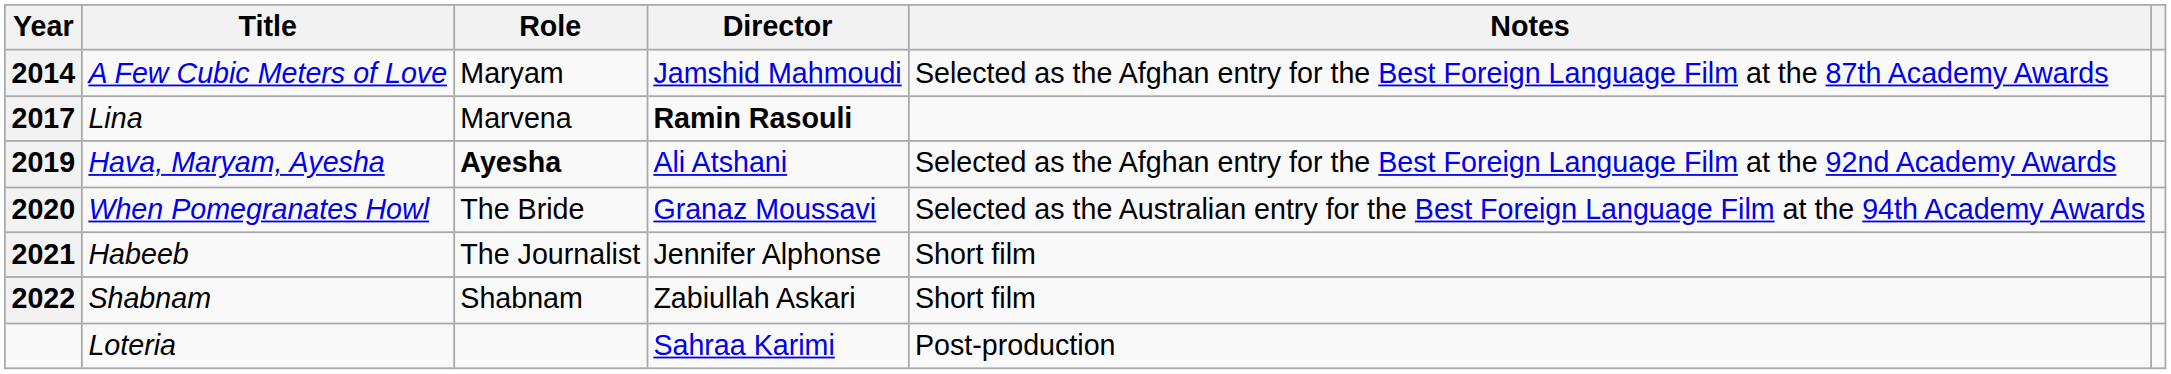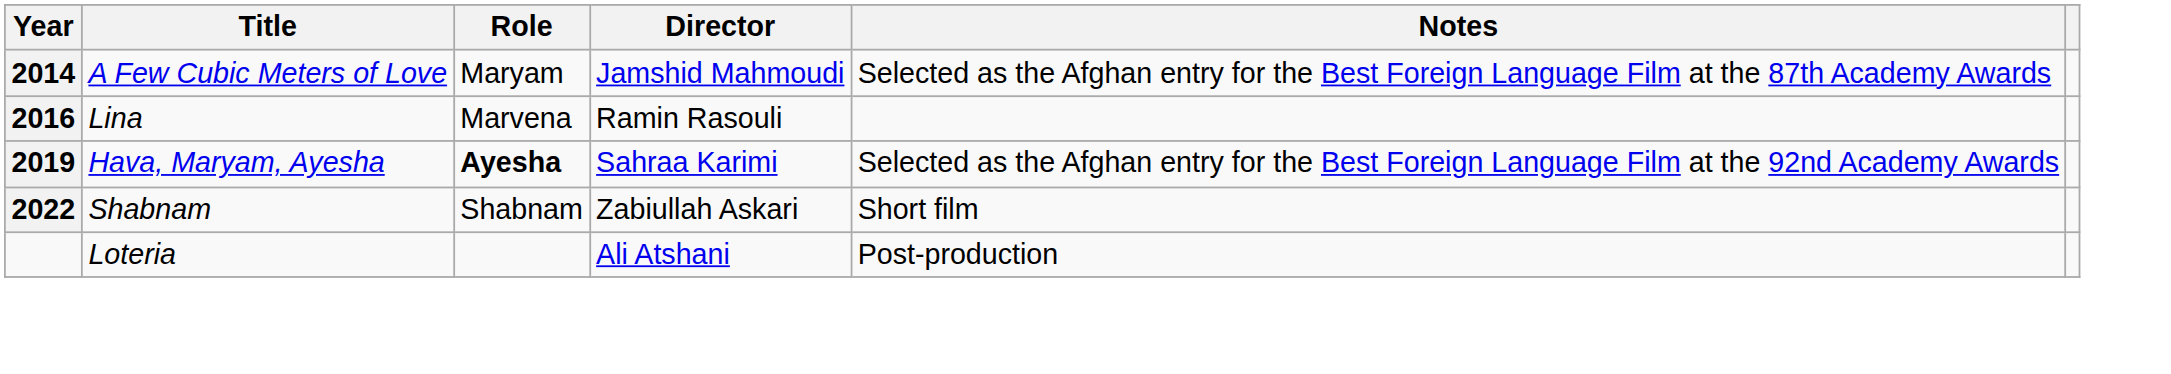Lina | Year: 2017 -> 2016
Lina | Director: bold -> normal
Hava, Maryam, Ayesha | Director: Ali Atshani -> Sahraa Karimi
- row: 2020 | When Pomegranates Howl | The Bride | Granaz Moussavi | Selected as the Australian entry for the Best Foreign Language Film at the 94th Academy Awards
- row: 2021 | Habeeb | The Journalist | Jennifer Alphonse | Short film
Loteria | Director: Sahraa Karimi -> Ali Atshani
